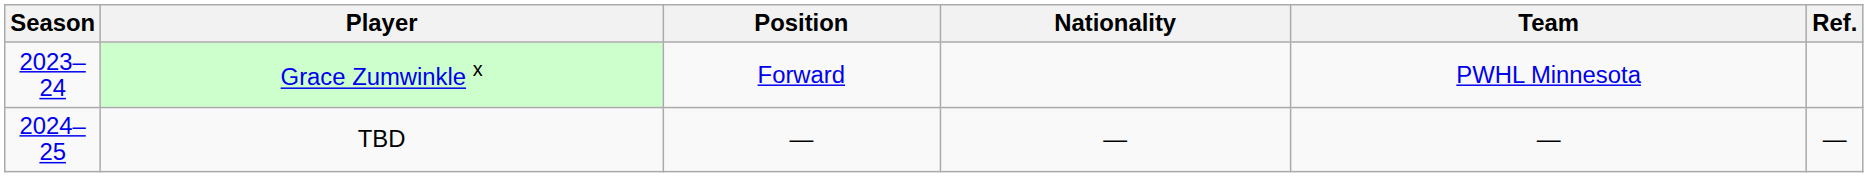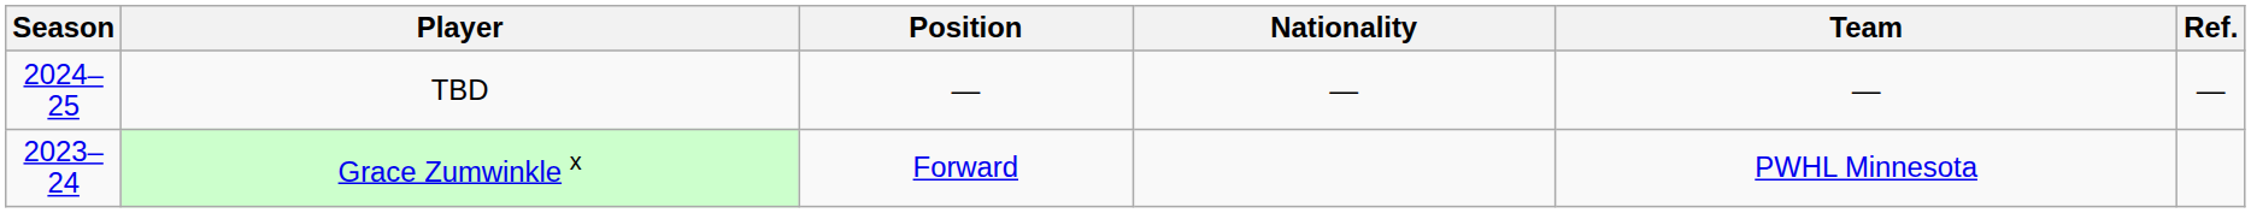rows swapped: Grace Zumwinkle x <-> TBD
